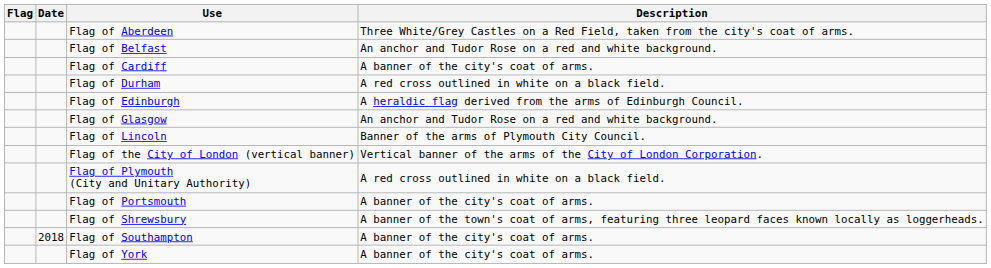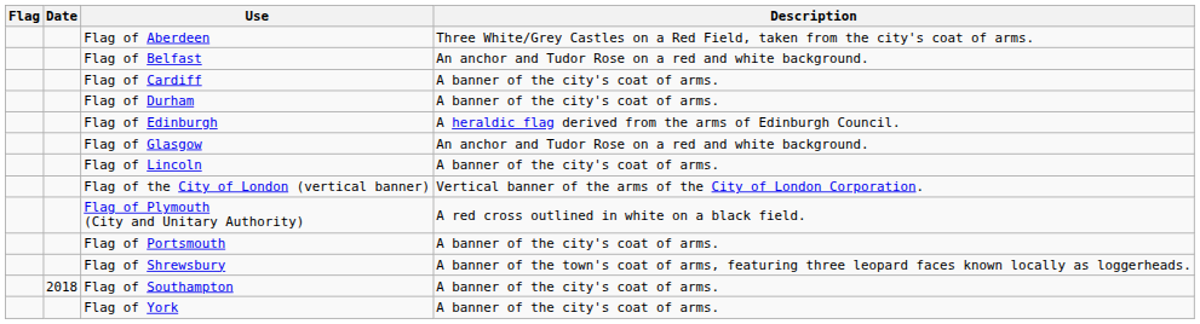Flag of Durham | Description: A red cross outlined in white on a black field. -> A banner of the city's coat of arms.
Flag of Lincoln | Description: Banner of the arms of Plymouth City Council. -> A banner of the city's coat of arms.
